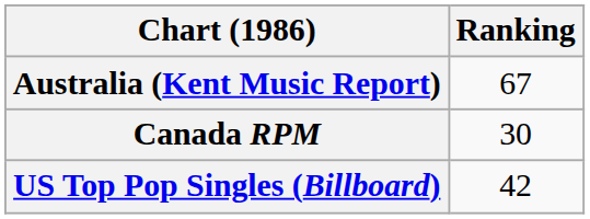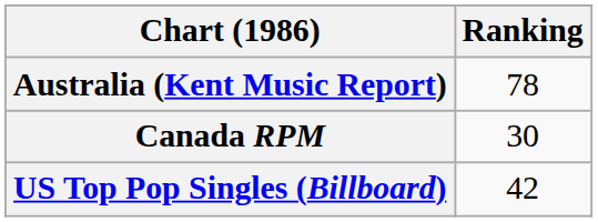Australia (Kent Music Report) | Ranking: 67 -> 78
